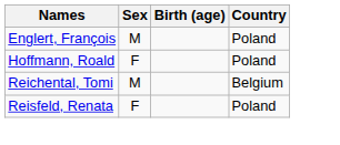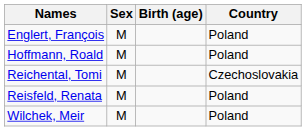Hoffmann, Roald | Sex: F -> M
Reichental, Tomi | Country: Belgium -> Czechoslovakia
Reisfeld, Renata | Sex: F -> M
+ row: Wilchek, Meir | M | Poland
